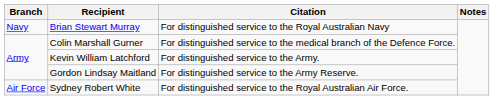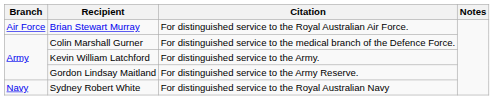Brian Stewart Murray | Branch: Navy -> Air Force
Brian Stewart Murray | Citation: For distinguished service to the Royal Australian Navy -> For distinguished service to the Royal Australian Air Force.
Sydney Robert White | Branch: Air Force -> Navy
Sydney Robert White | Citation: For distinguished service to the Royal Australian Air Force. -> For distinguished service to the Royal Australian Navy
